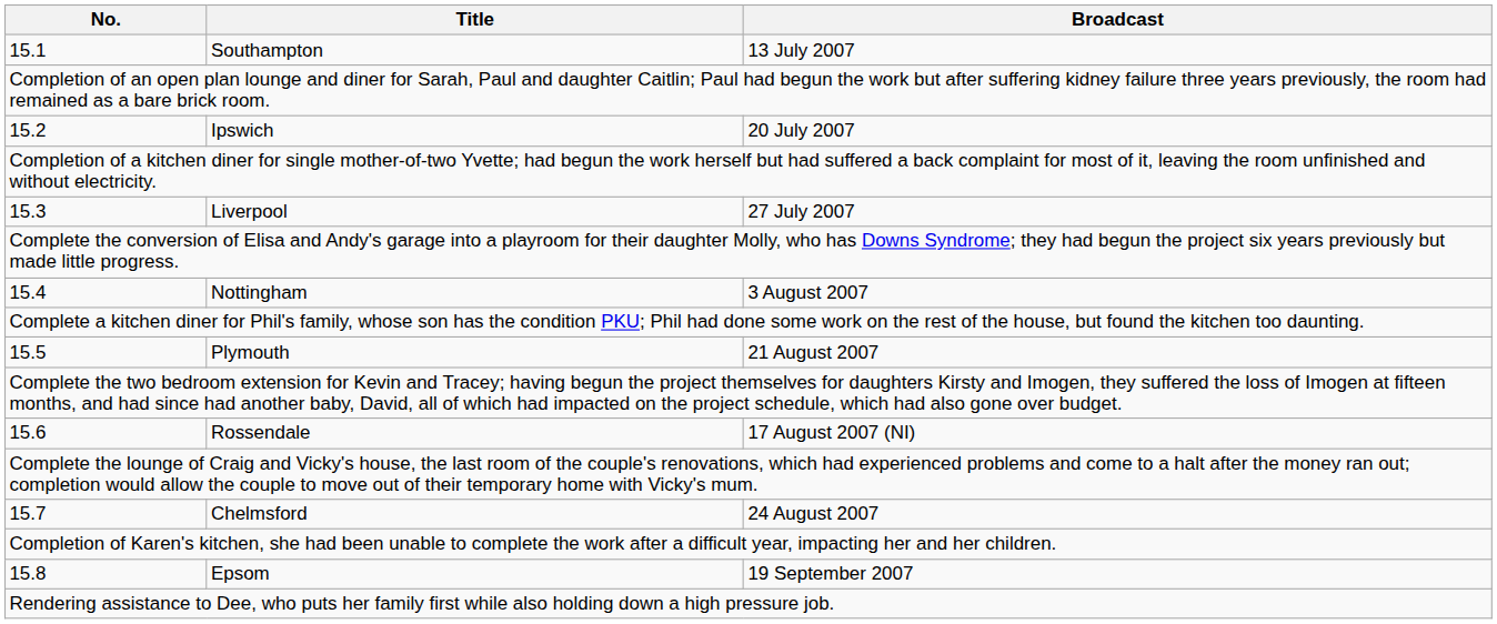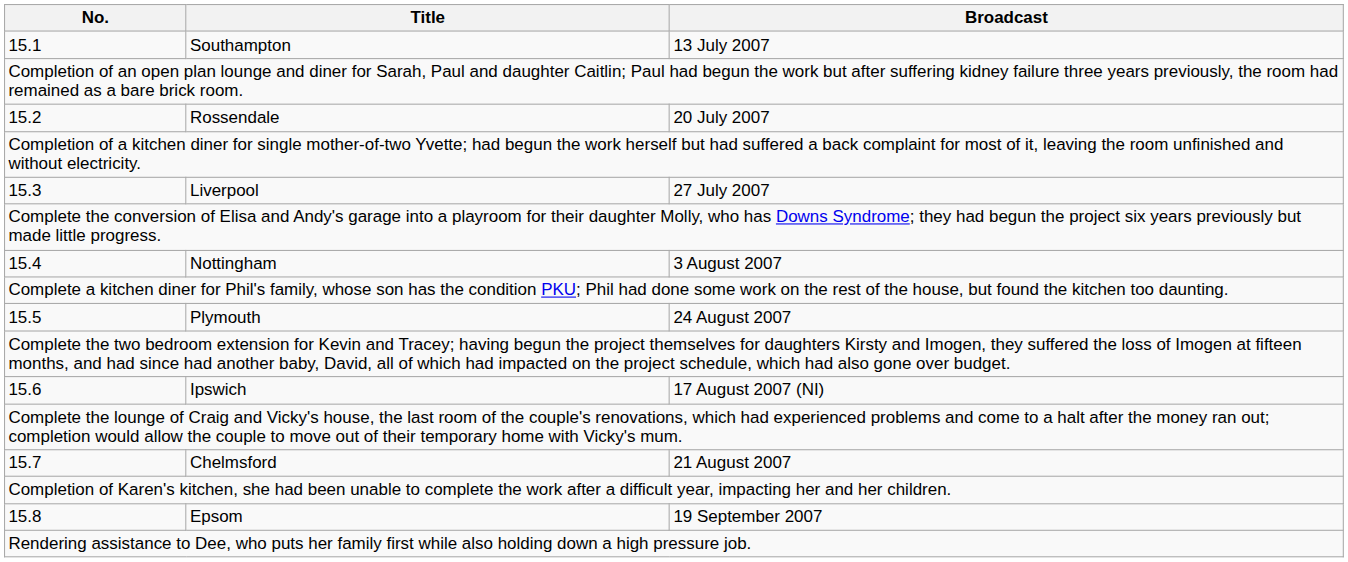15.2 | Title: Ipswich -> Rossendale
15.5 | Broadcast: 21 August 2007 -> 24 August 2007
15.6 | Title: Rossendale -> Ipswich
15.7 | Broadcast: 24 August 2007 -> 21 August 2007
